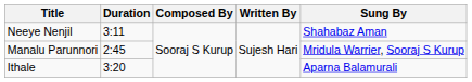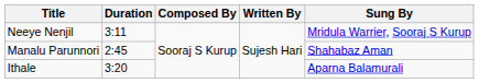Neeye Nenjil | Sung By: Shahabaz Aman -> Mridula Warrier, Sooraj S Kurup
Manalu Parunnori | Sung By: Mridula Warrier, Sooraj S Kurup -> Shahabaz Aman
